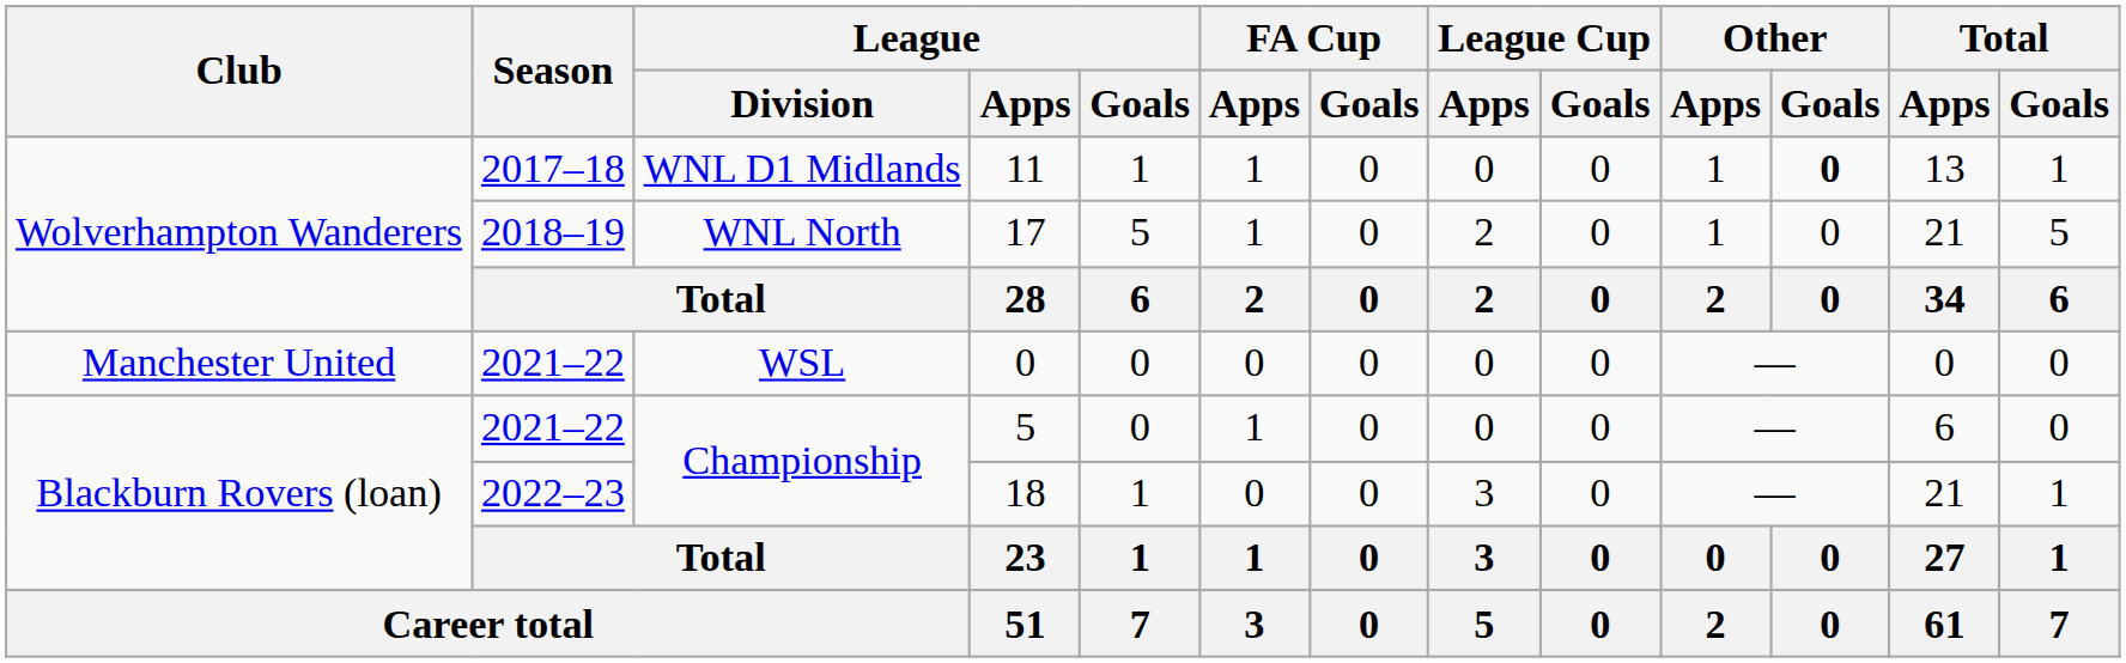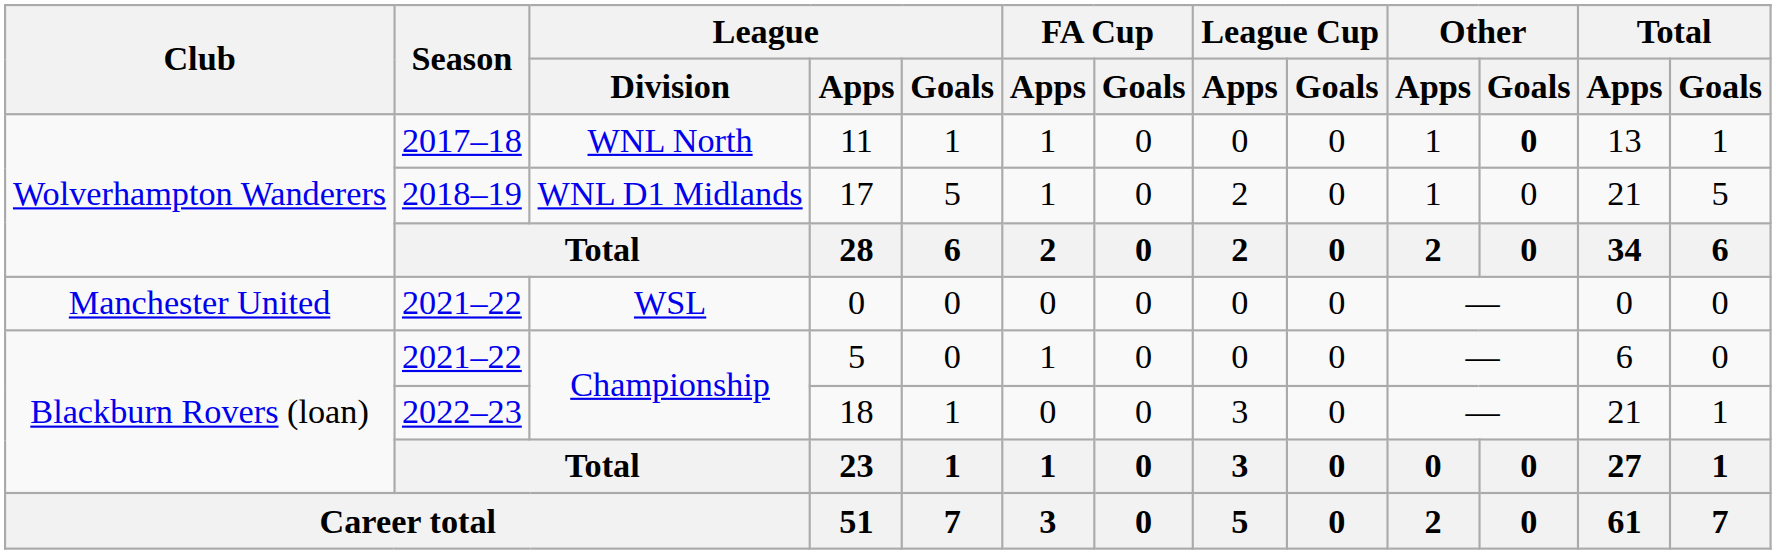11 | League / Division: WNL D1 Midlands -> WNL North
17 | League / Division: WNL North -> WNL D1 Midlands
